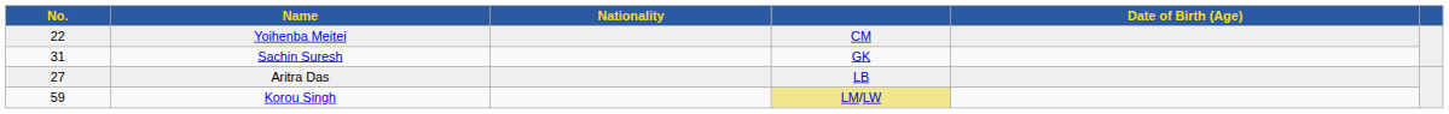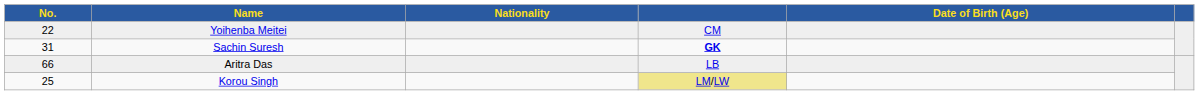Sachin Suresh | column 4: normal -> bold
Aritra Das | No.: 27 -> 66
Korou Singh | No.: 59 -> 25
